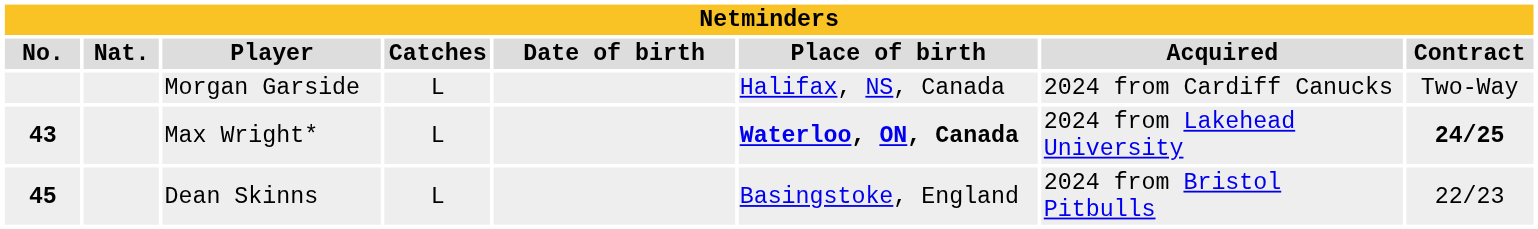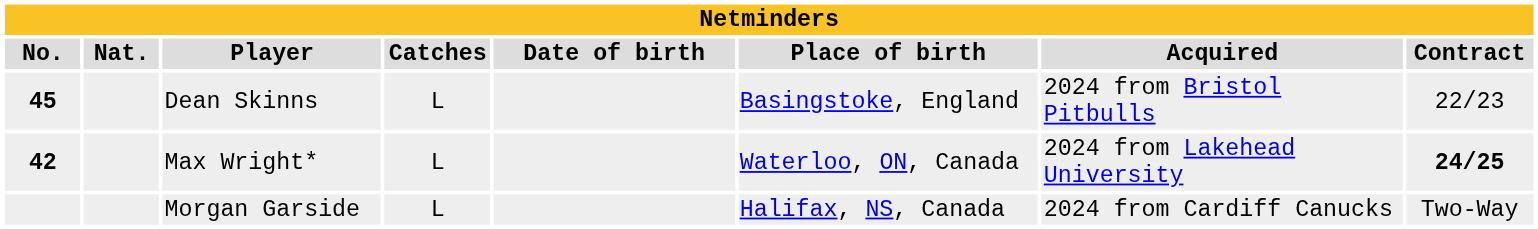rows swapped: Morgan Garside <-> Dean Skinns
Max Wright* | No.: 43 -> 42
Max Wright* | Place of birth: bold -> normal
